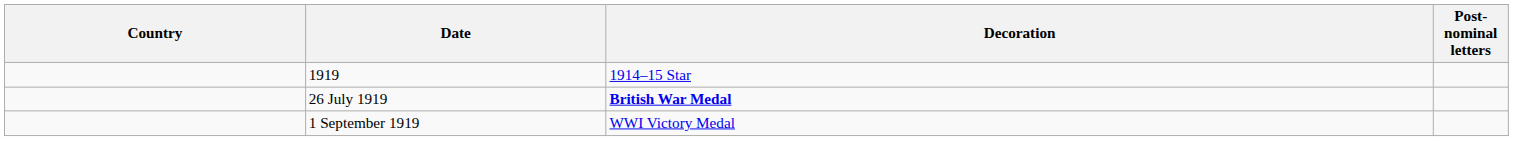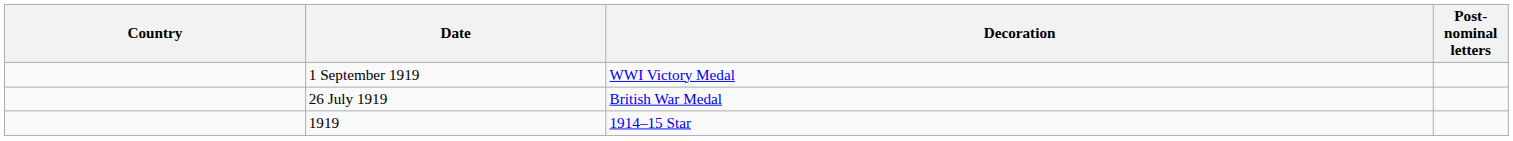rows swapped: 1919 <-> 1 September 1919
26 July 1919 | Decoration: bold -> normal
